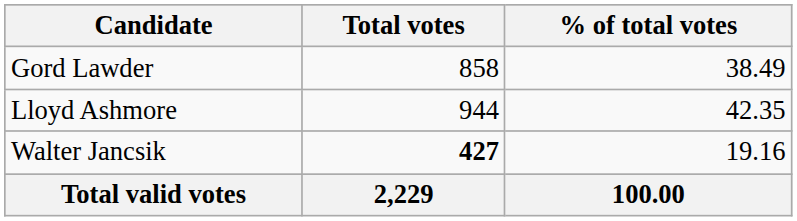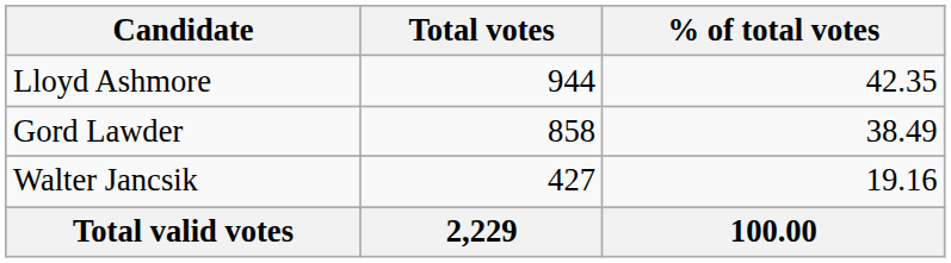rows swapped: Lloyd Ashmore <-> Gord Lawder
Walter Jancsik | Total votes: bold -> normal
